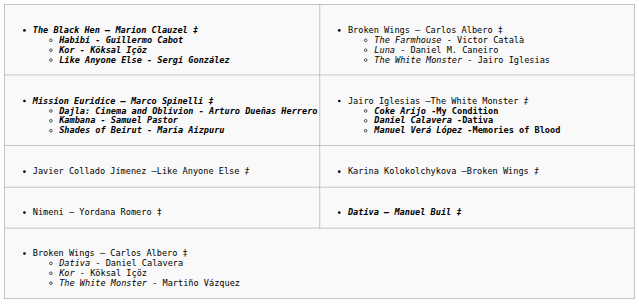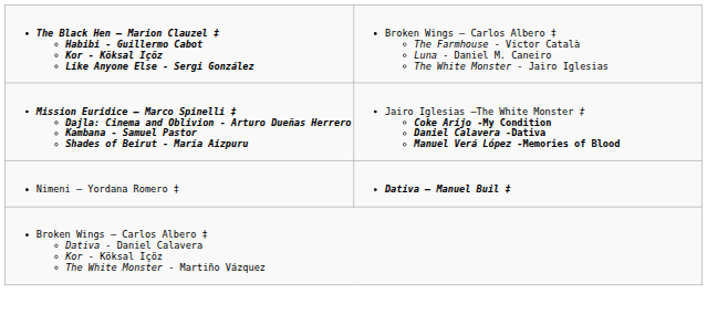- row: Javier Collado Jímenez –Like Anyone Else ‡ | Karina Kolokolchykova –Broken Wings ‡
